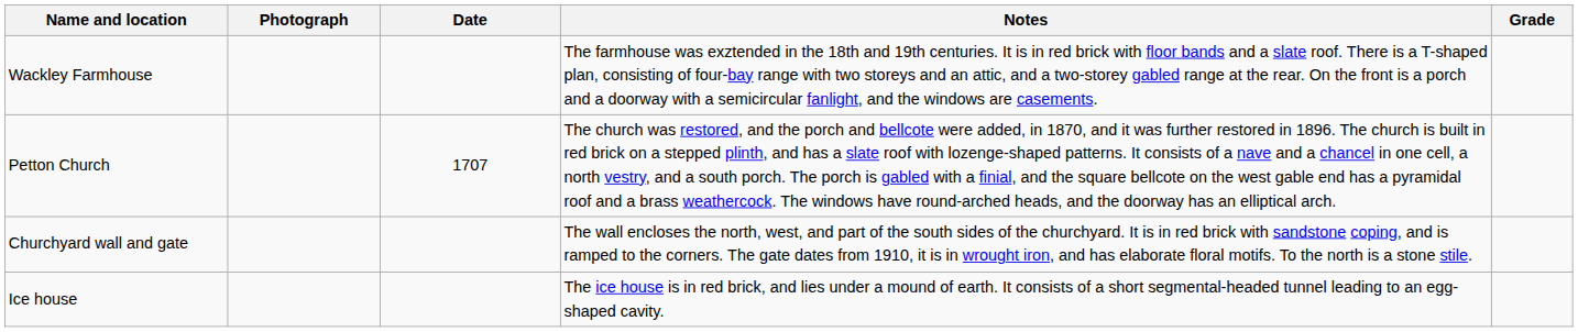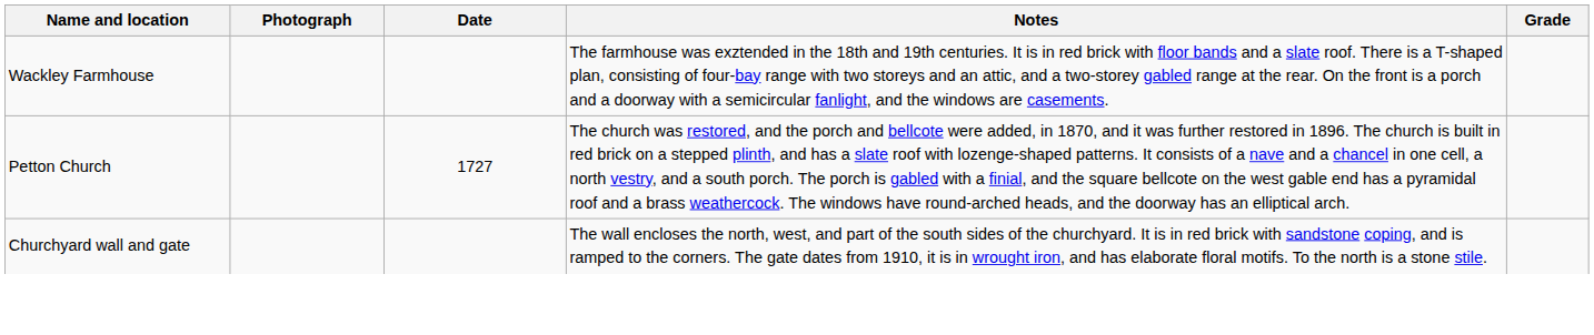Petton Church | Date: 1707 -> 1727
- row: Ice house | The ice house is in red brick, and lies under a mound of earth. It consists of a short segmental-headed tunnel leading to an egg-shaped cavity.
